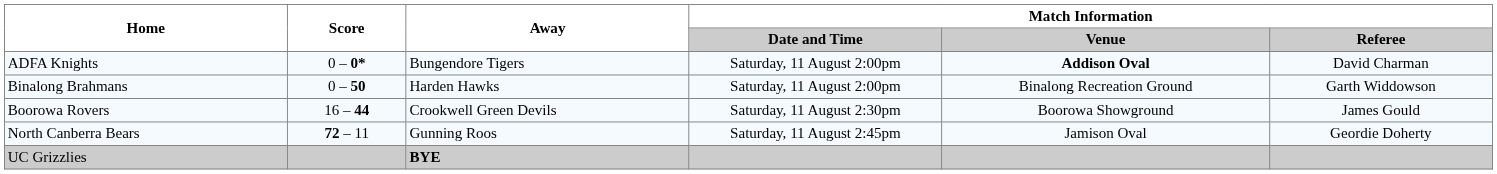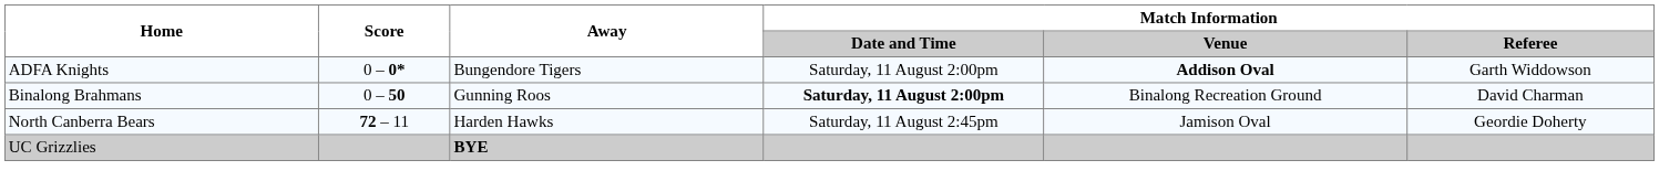ADFA Knights | Match Information / Referee: David Charman -> Garth Widdowson
Binalong Brahmans | Away: Harden Hawks -> Gunning Roos
Binalong Brahmans | Match Information / Date and Time: normal -> bold
Binalong Brahmans | Match Information / Referee: Garth Widdowson -> David Charman
- row: Boorowa Rovers | 16 – 44 | Crookwell Green Devils | Saturday, 11 August 2:30pm | Boorowa Showground | James Gould
North Canberra Bears | Away: Gunning Roos -> Harden Hawks
